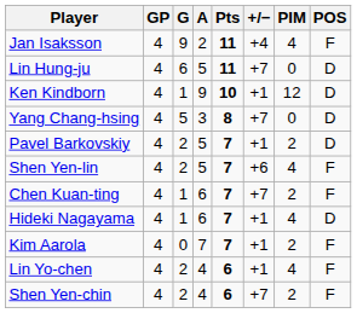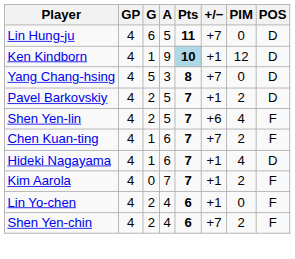- row: Jan Isaksson | 4 | 9 | 2 | 11 | +4 | 4 | F
Ken Kindborn | Pts: no background -> lightblue background
Lin Yo-chen | PIM: 4 -> 0
